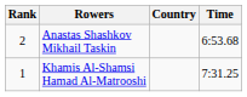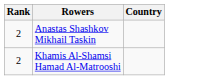- column: Time | 6:53.68 | 7:31.25
Khamis Al-Shamsi Hamad Al-Matrooshi | Rank: 1 -> 2
